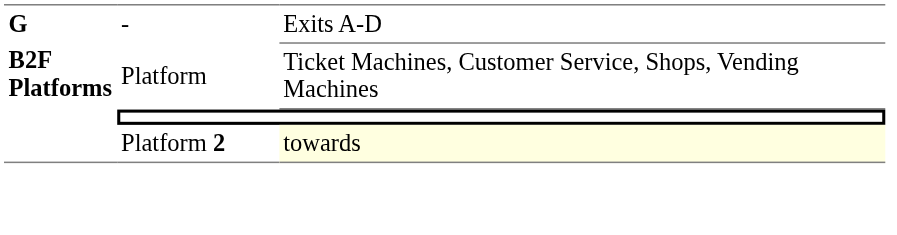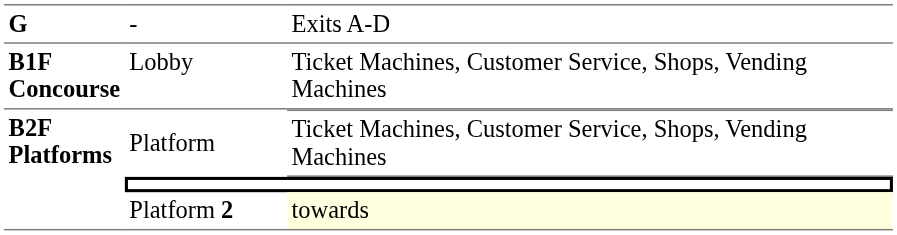+ row: B1F Concourse | Lobby | Ticket Machines, Customer Service, Shops, Vending Machines
